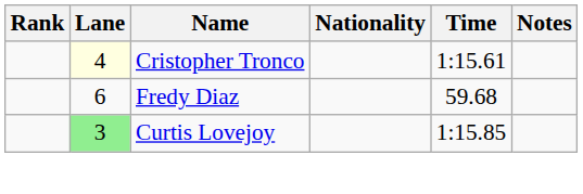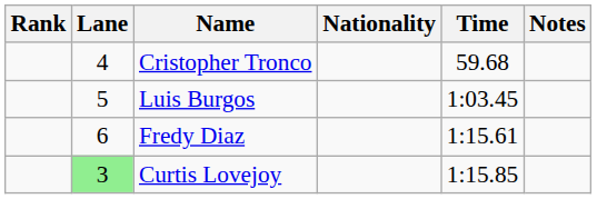Cristopher Tronco | Lane: lightyellow background -> no background
Cristopher Tronco | Time: 1:15.61 -> 59.68
+ row: 5 | Luis Burgos | 1:03.45
Fredy Diaz | Time: 59.68 -> 1:15.61
